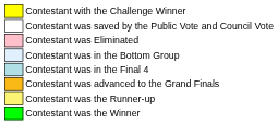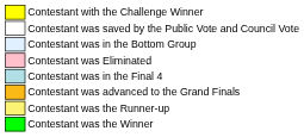rows swapped: Contestant was in the Bottom Group <-> Contestant was Eliminated
